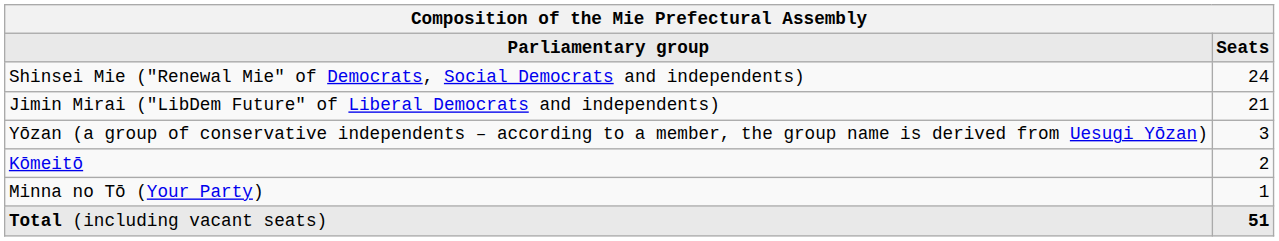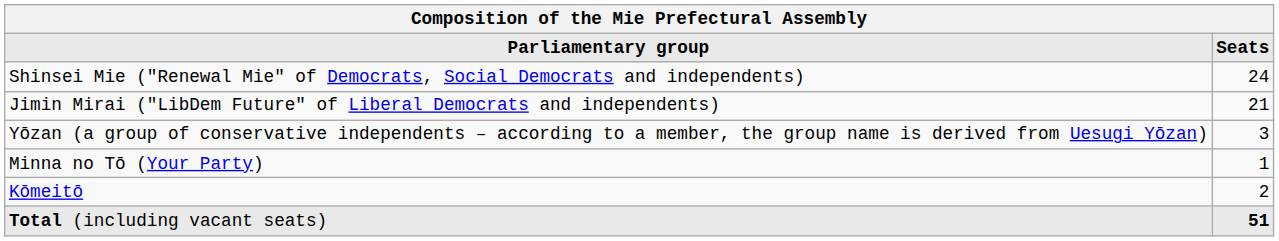rows swapped: Kōmeitō <-> Minna no Tō (Your Party)
